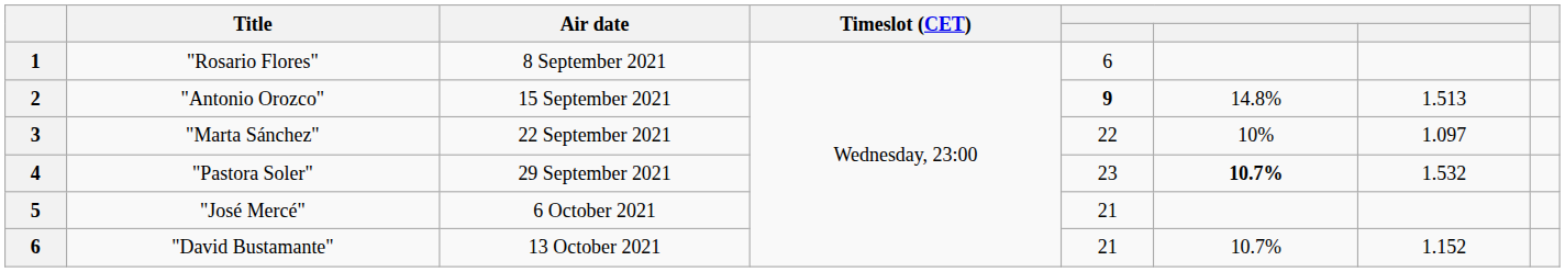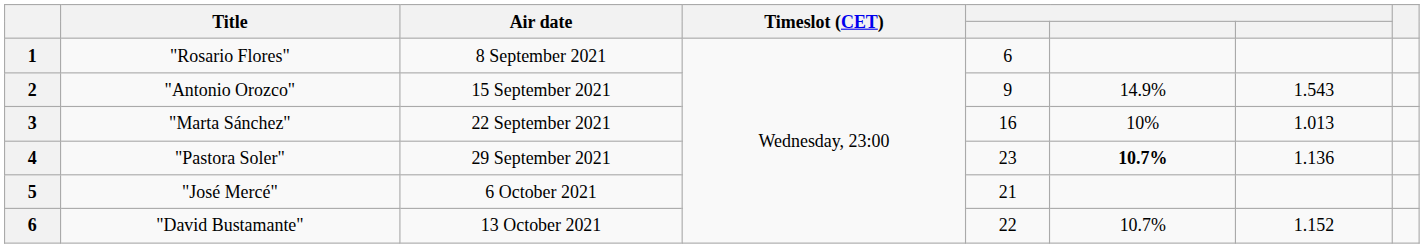"Antonio Orozco" | column 5: bold -> normal
"Antonio Orozco" | column 6: 14.8% -> 14.9%
"Antonio Orozco" | column 7: 1.513 -> 1.543
"Marta Sánchez" | column 5: 22 -> 16
"Marta Sánchez" | column 7: 1.097 -> 1.013
"Pastora Soler" | column 7: 1.532 -> 1.136
"David Bustamante" | column 5: 21 -> 22
